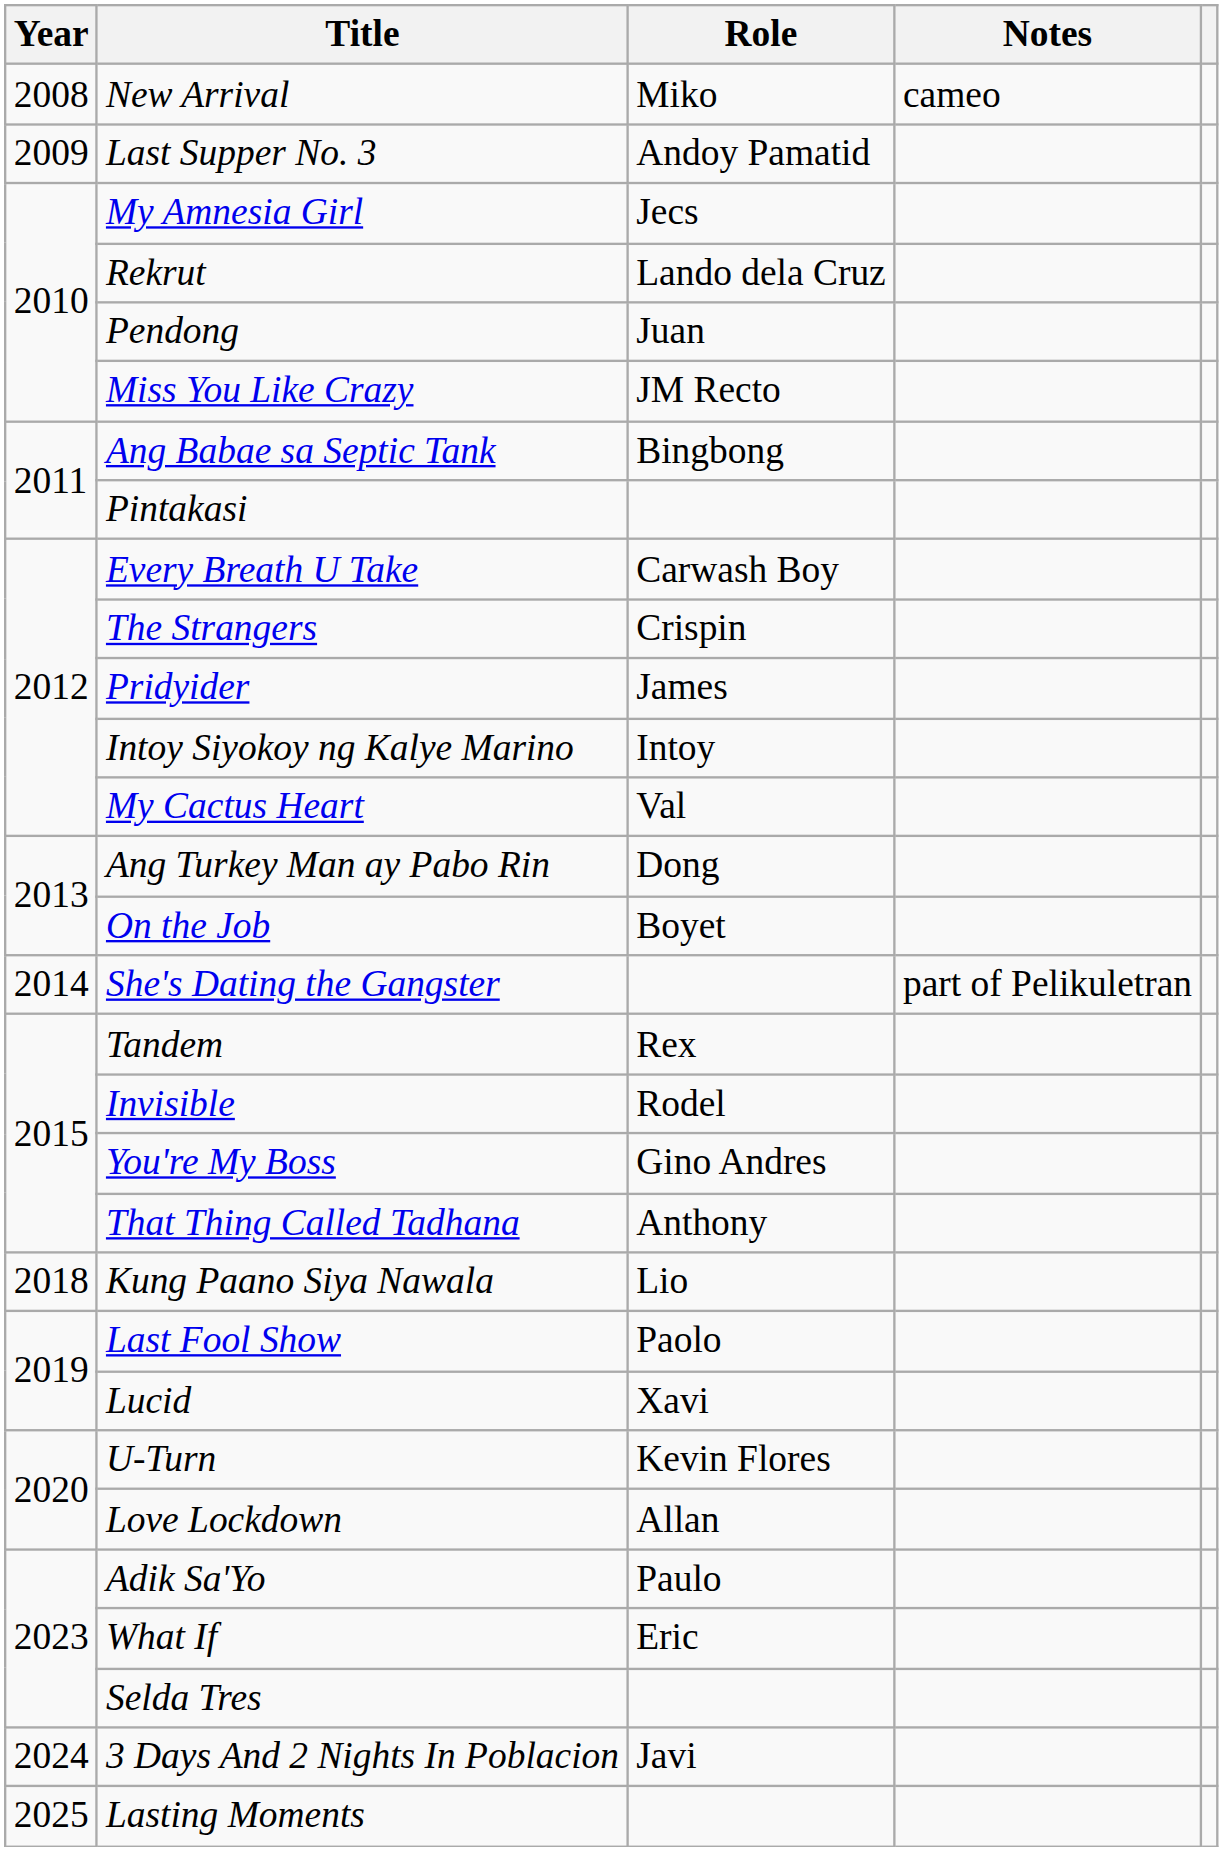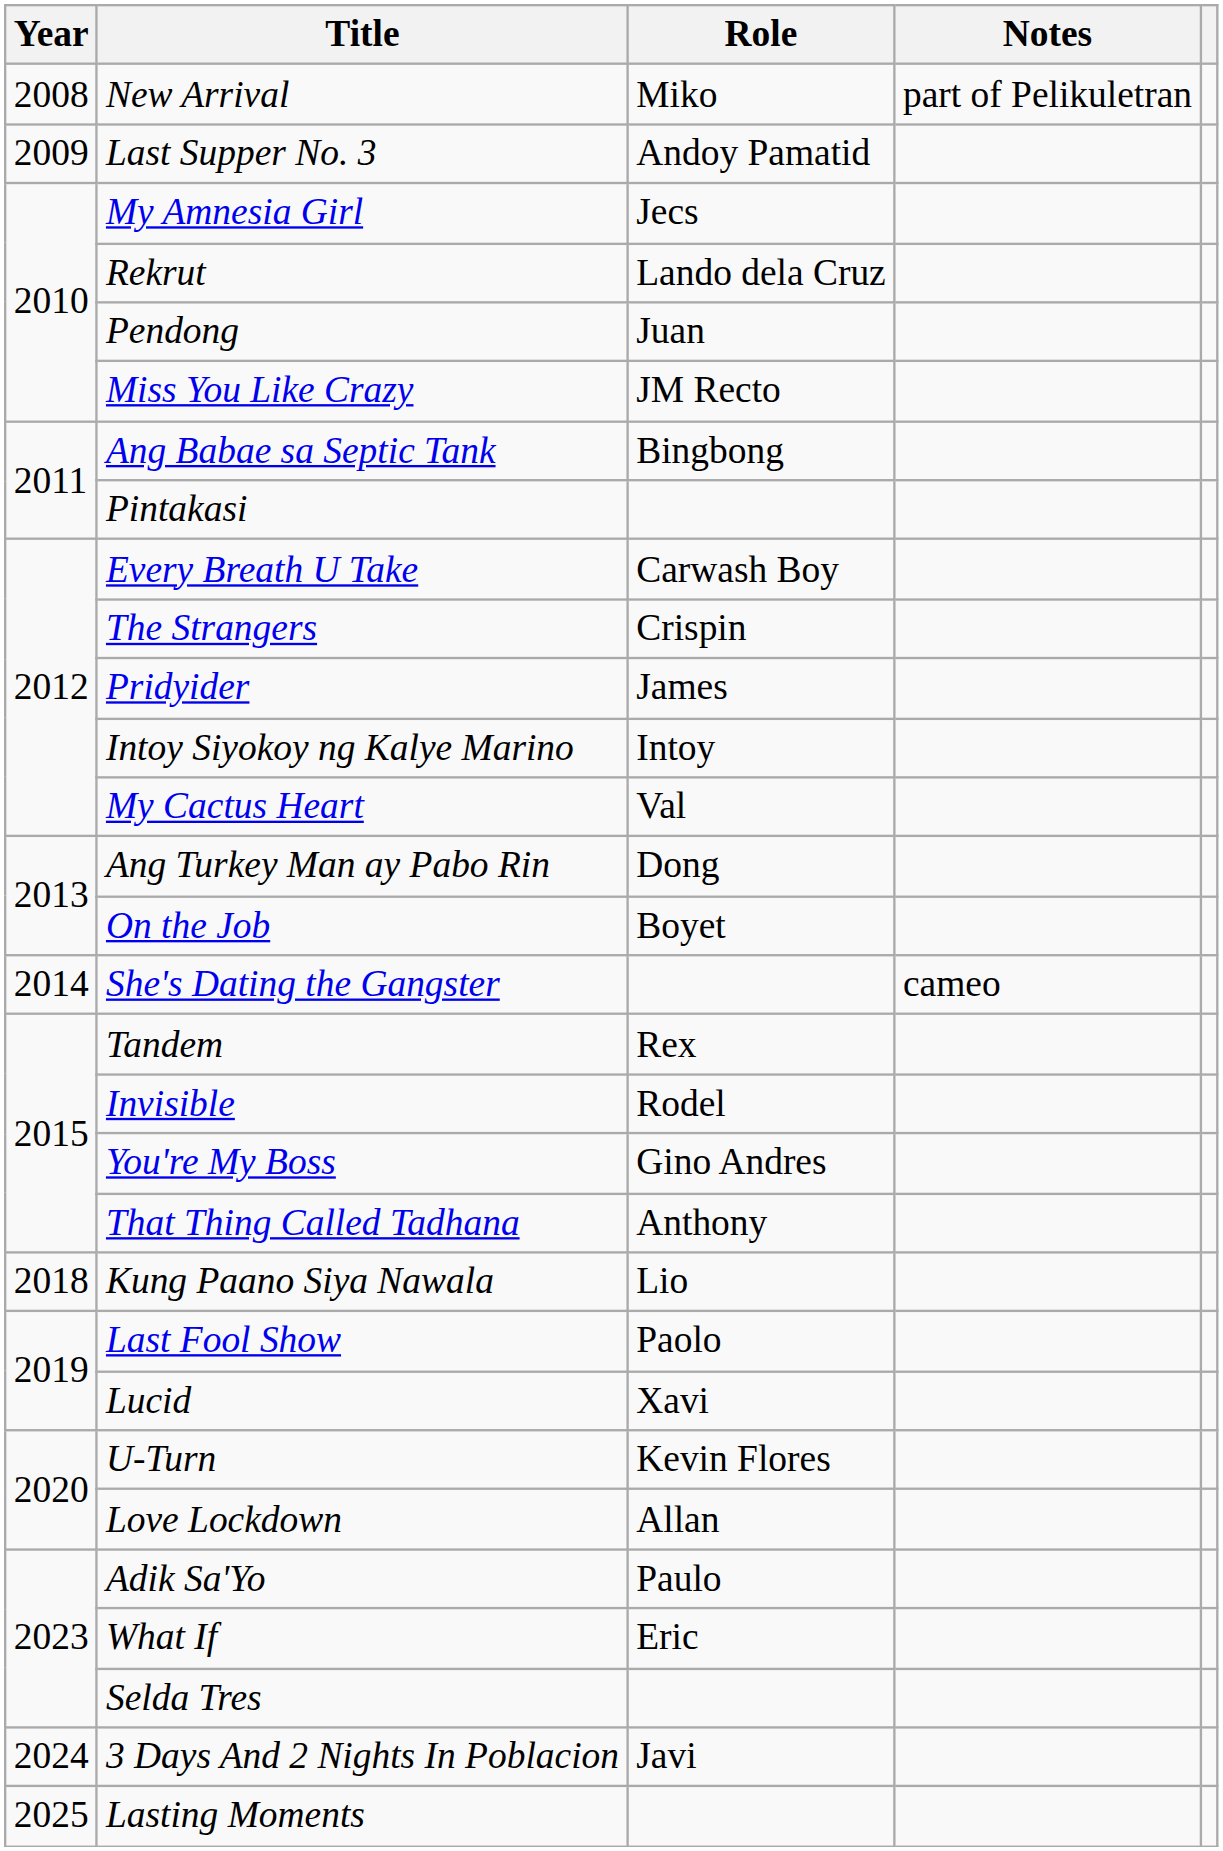New Arrival | Notes: cameo -> part of Pelikuletran
She's Dating the Gangster | Notes: part of Pelikuletran -> cameo
